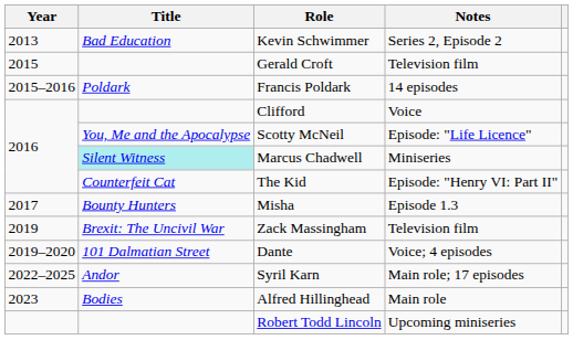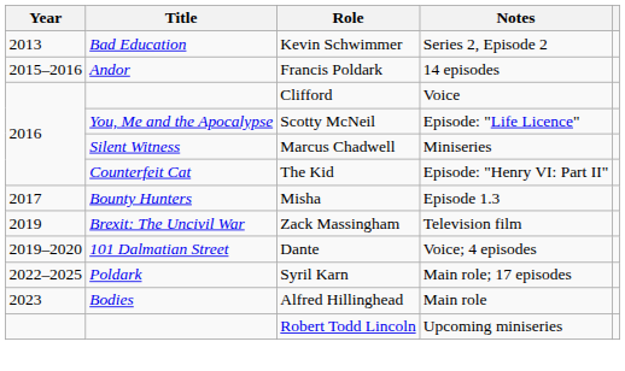- row: 2015 | Gerald Croft | Television film
Francis Poldark | Title: Poldark -> Andor
Marcus Chadwell | Title: paleturquoise background -> no background
Syril Karn | Title: Andor -> Poldark
